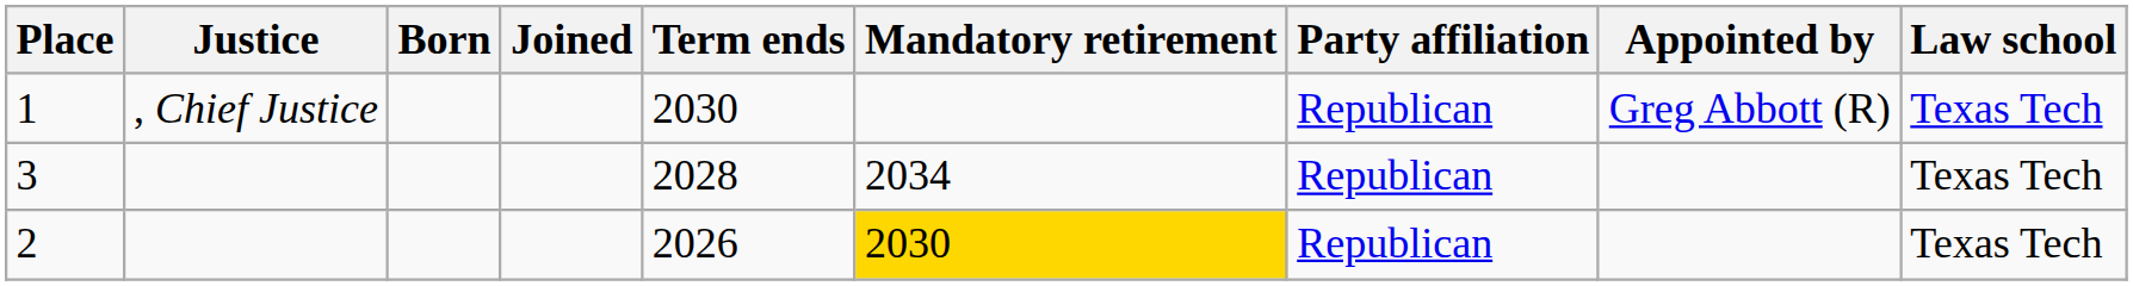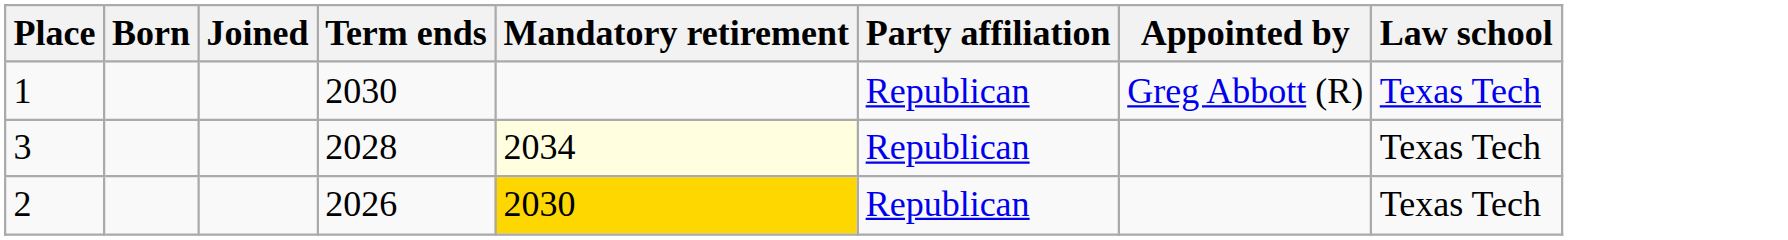- column: Justice | , Chief Justice
3 | Mandatory retirement: no background -> lightyellow background
